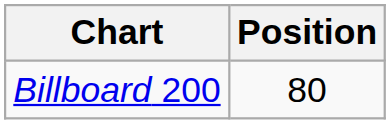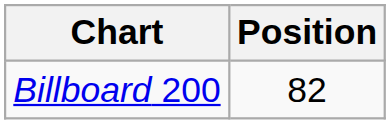Billboard 200 | Position: 80 -> 82
